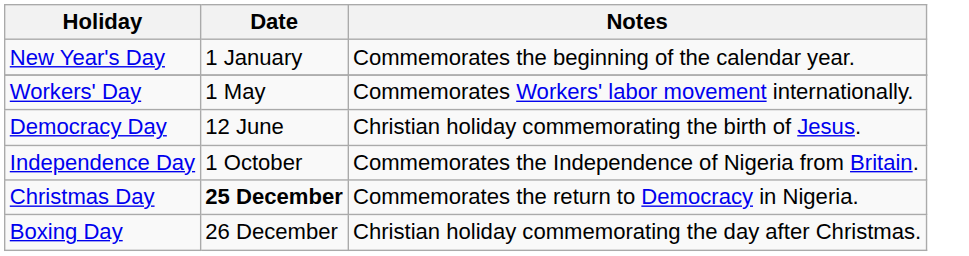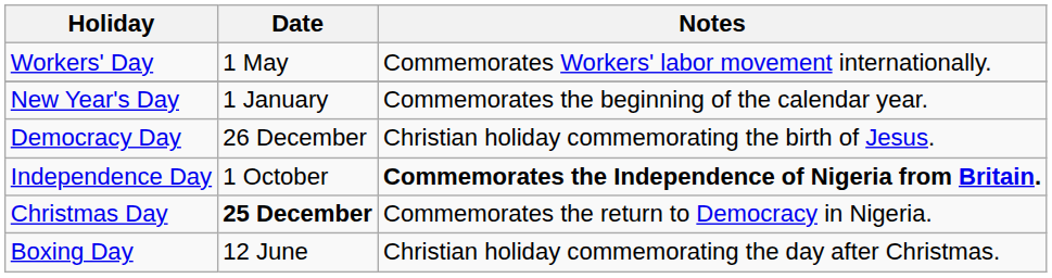rows swapped: New Year's Day <-> Workers' Day
Democracy Day | Date: 12 June -> 26 December
Independence Day | Notes: normal -> bold
Boxing Day | Date: 26 December -> 12 June
